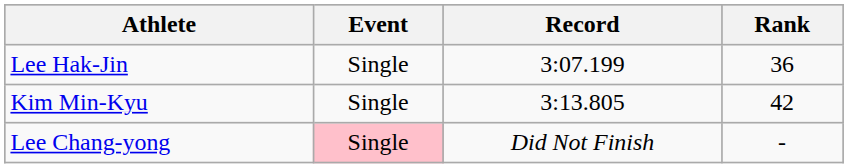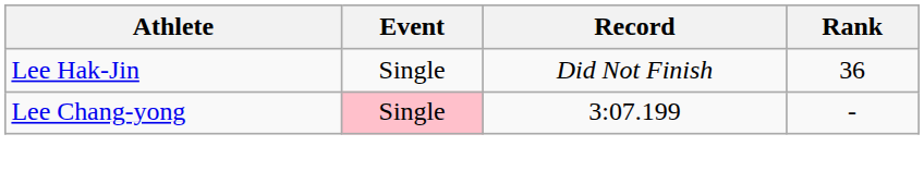Lee Hak-Jin | Record: 3:07.199 -> Did Not Finish
- row: Kim Min-Kyu | Single | 3:13.805 | 42
Lee Chang-yong | Record: Did Not Finish -> 3:07.199
